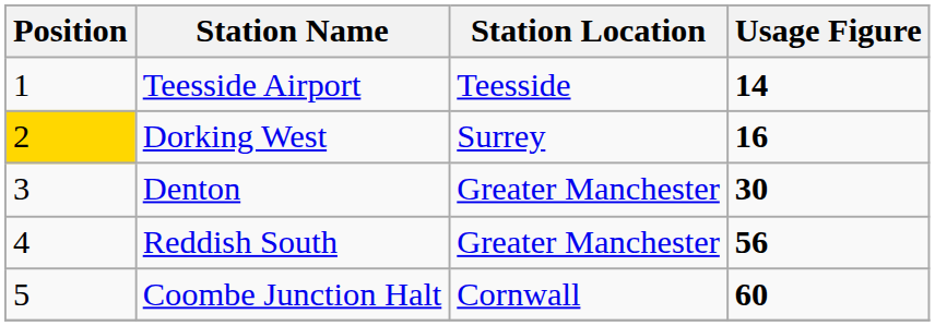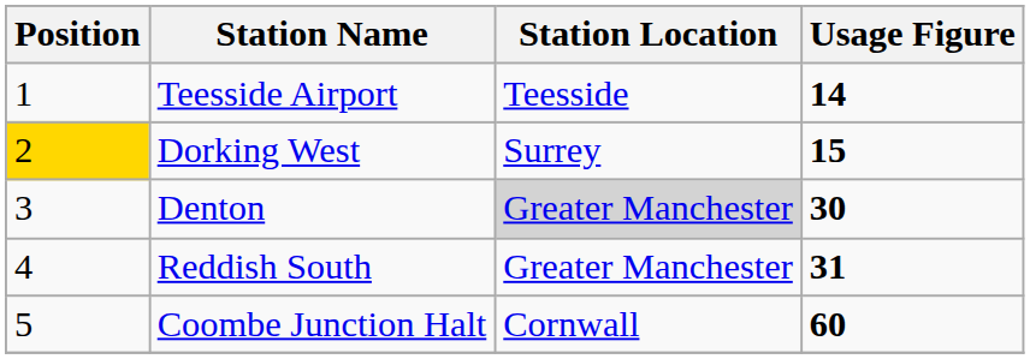Dorking West | Usage Figure: 16 -> 15
Denton | Station Location: no background -> lightgrey background
Reddish South | Usage Figure: 56 -> 31
